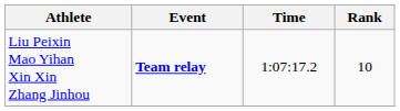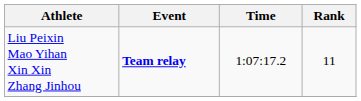Liu Peixin Mao Yihan Xin Xin Zhang Jinhou | Rank: 10 -> 11
